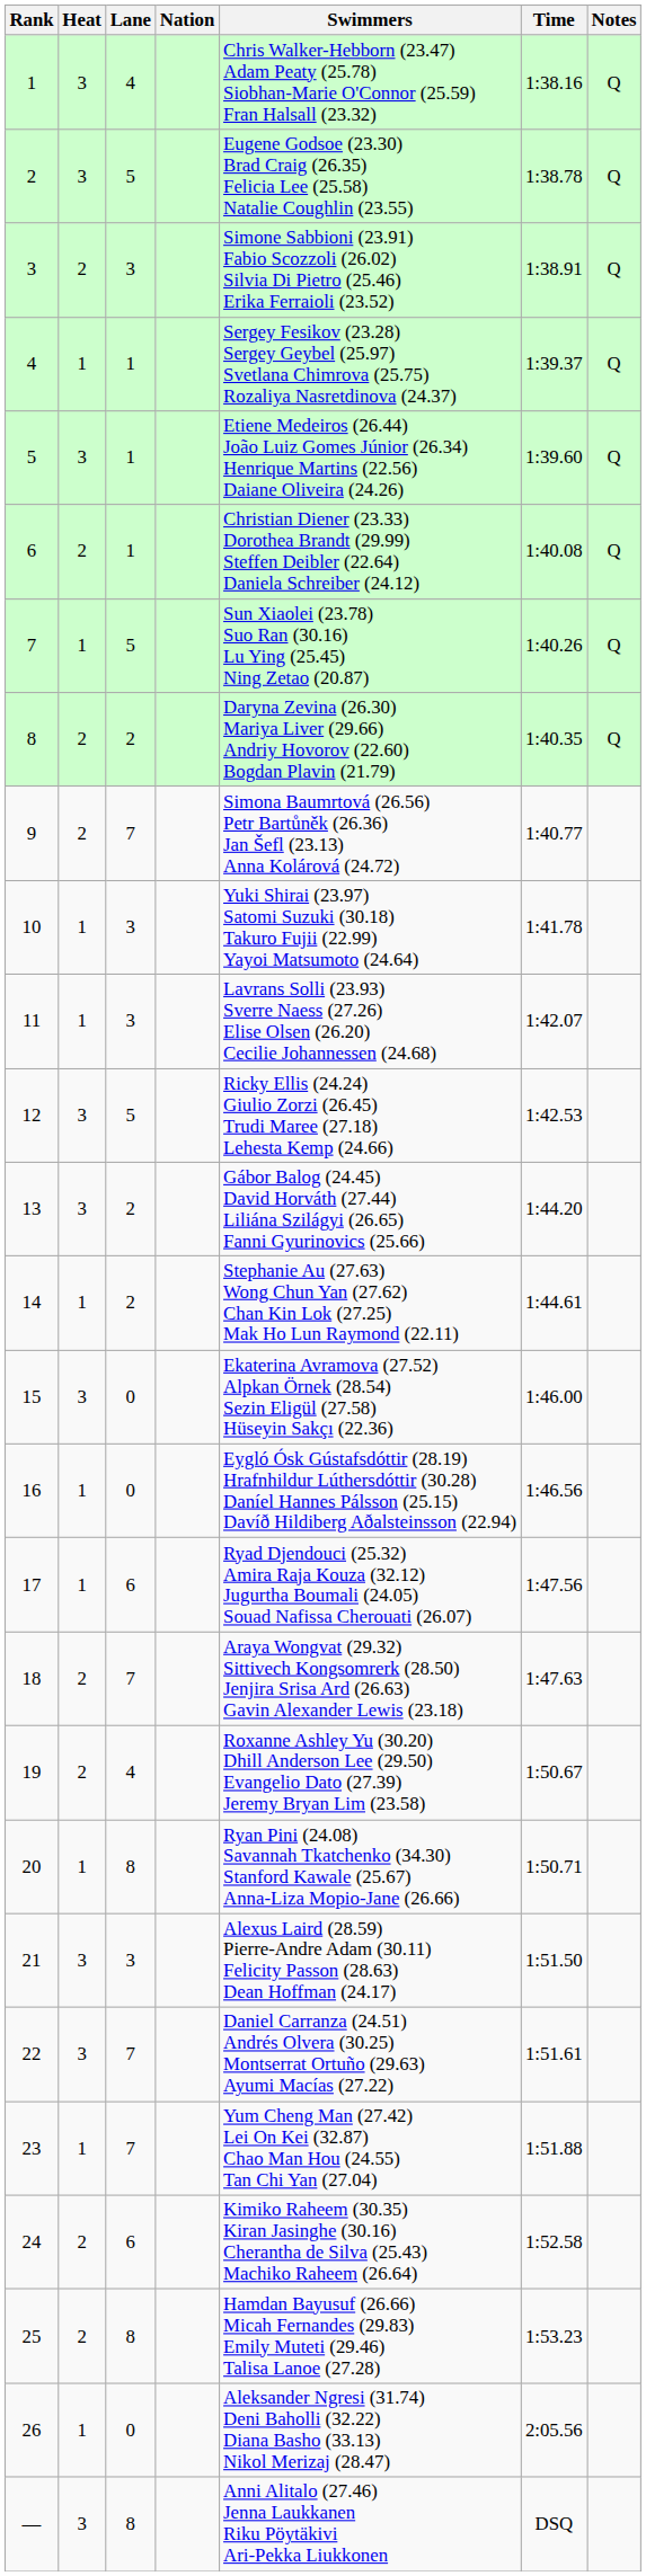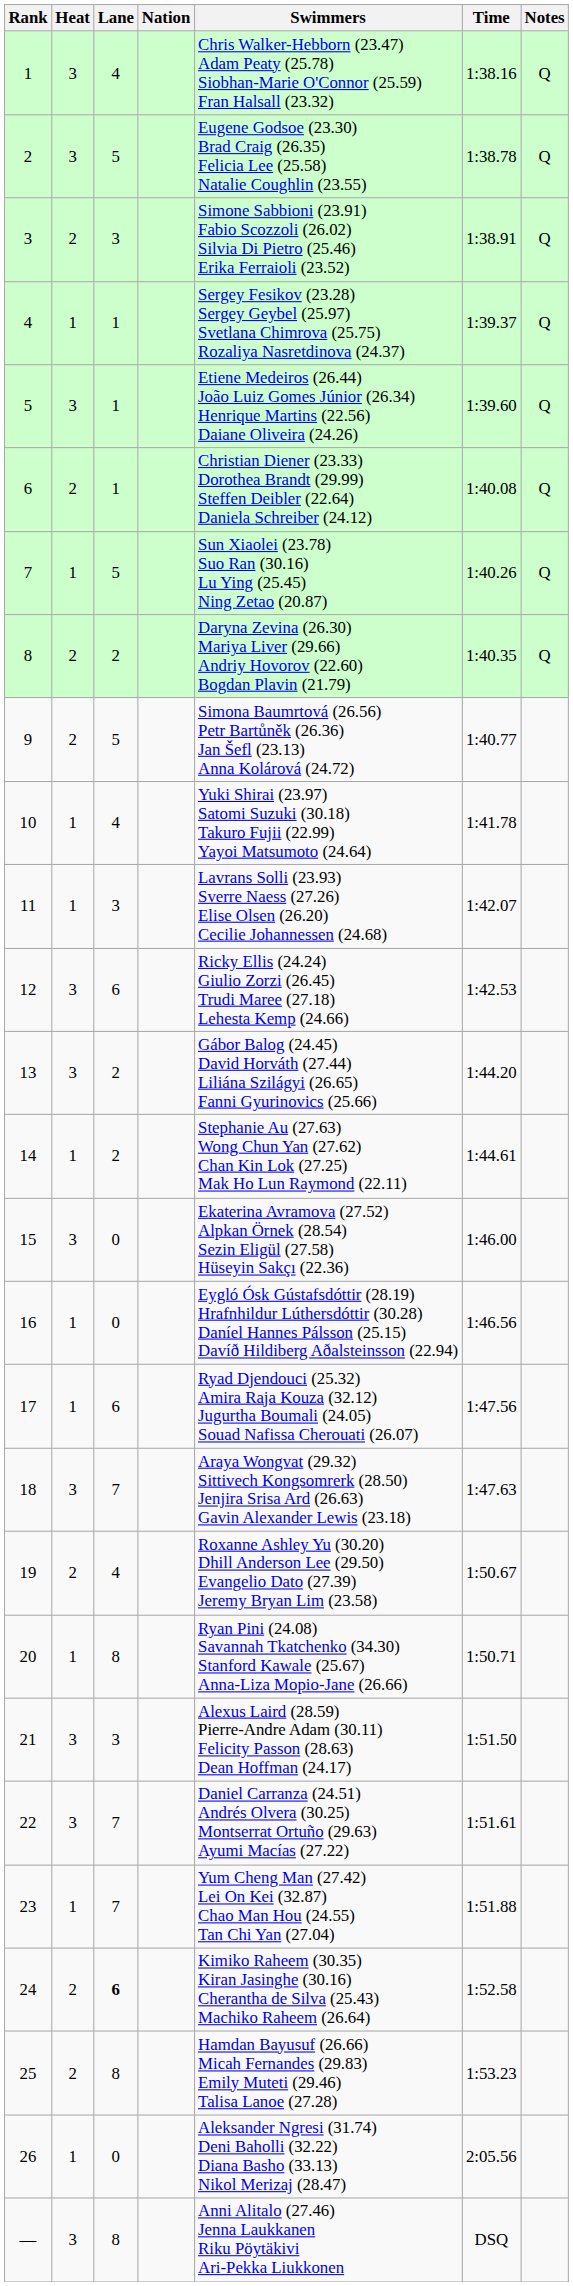9 | Lane: 7 -> 5
10 | Lane: 3 -> 4
12 | Lane: 5 -> 6
18 | Heat: 2 -> 3
24 | Lane: normal -> bold
